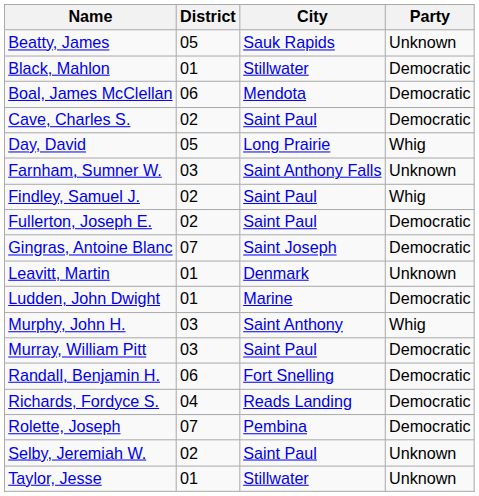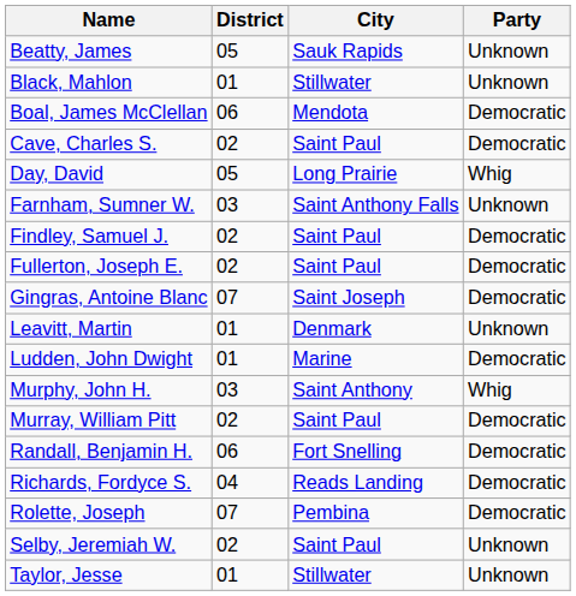Black, Mahlon | Party: Democratic -> Unknown
Findley, Samuel J. | Party: Whig -> Democratic
Murray, William Pitt | District: 03 -> 02
